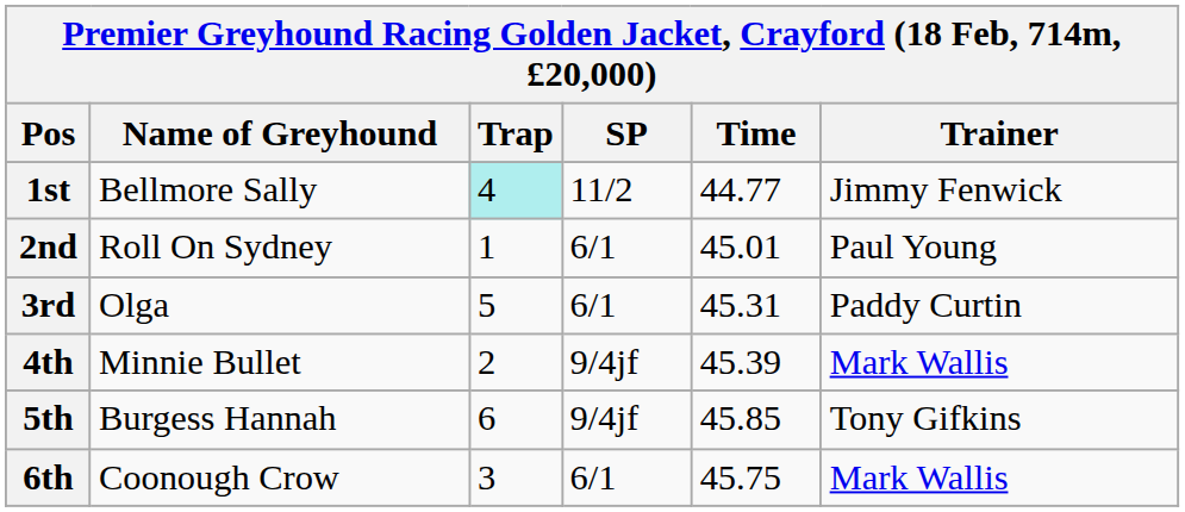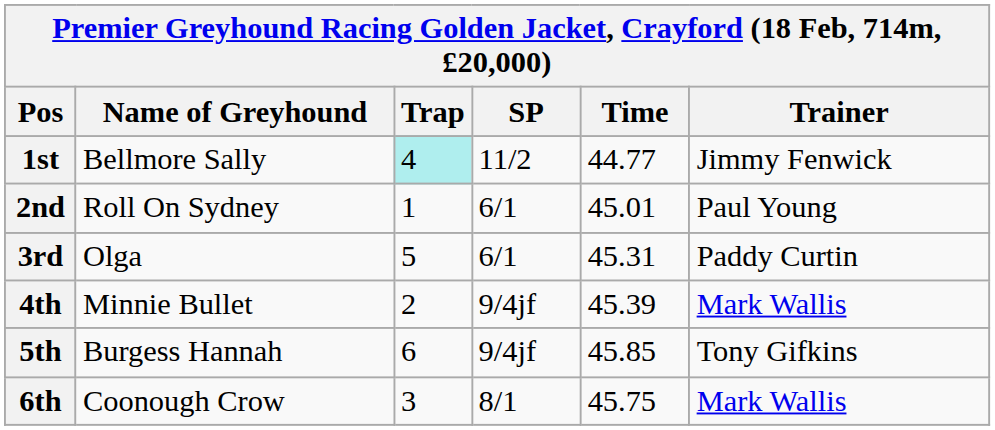6th | SP: 6/1 -> 8/1
